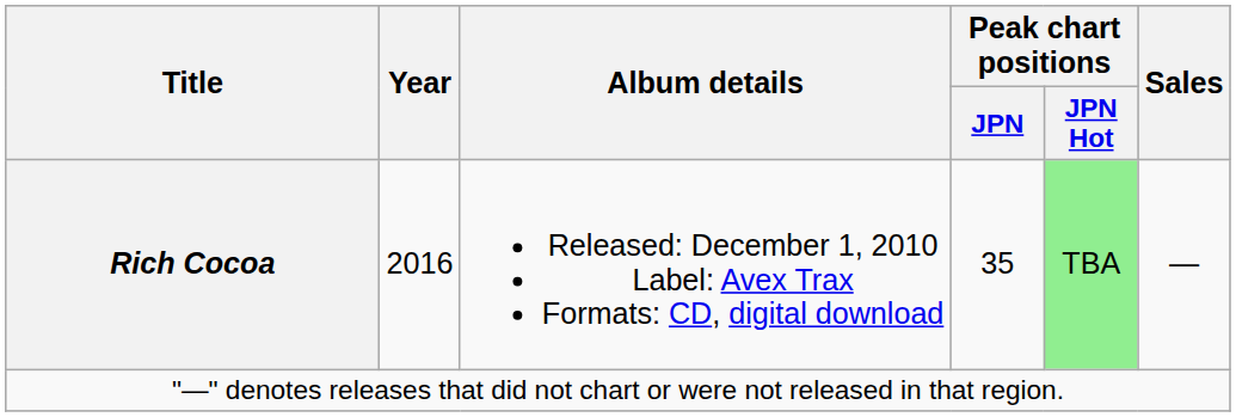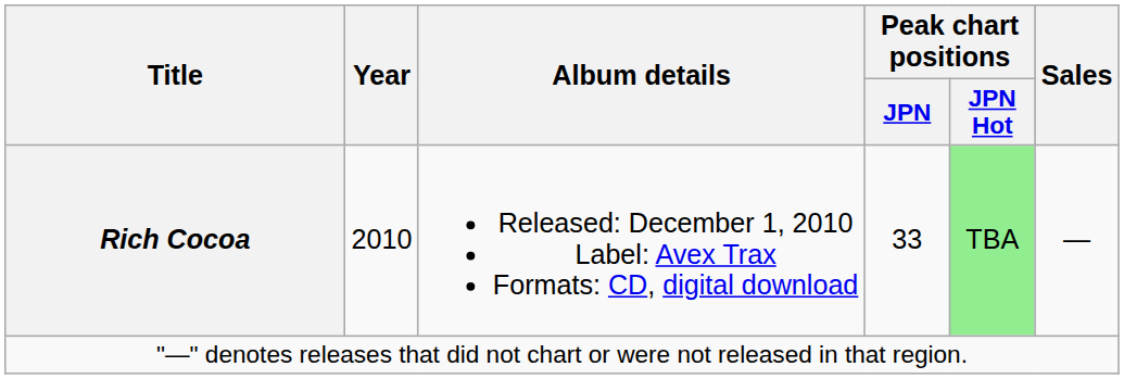Rich Cocoa | Year: 2016 -> 2010
Rich Cocoa | Peak chart positions / JPN: 35 -> 33
